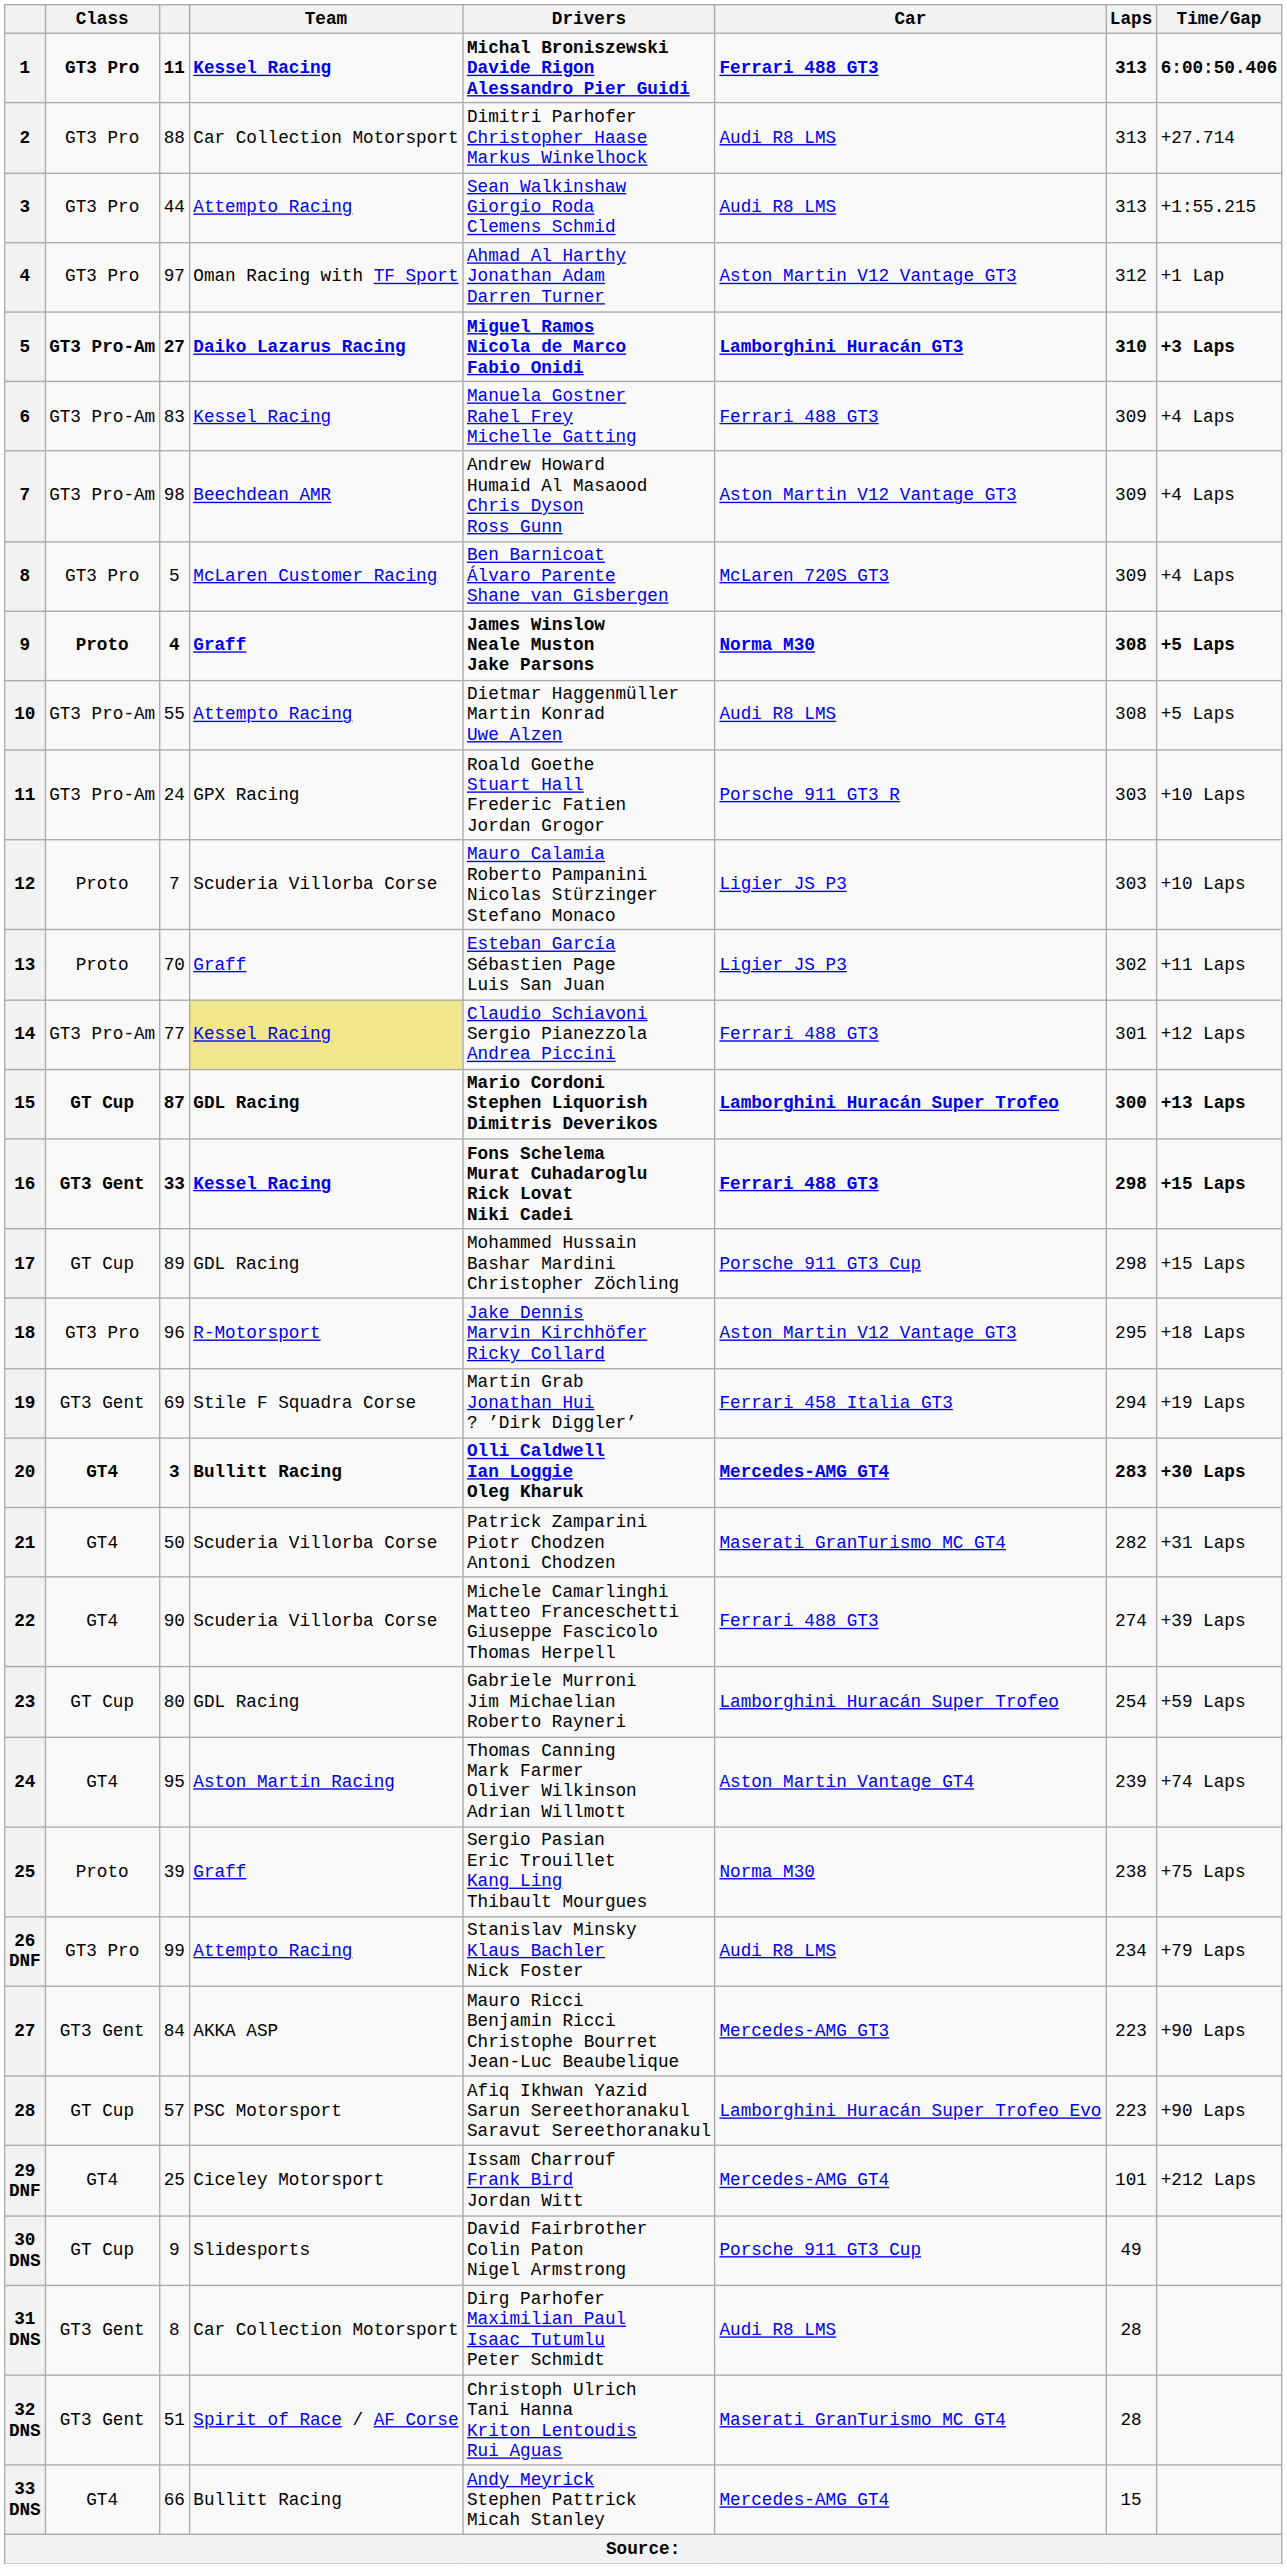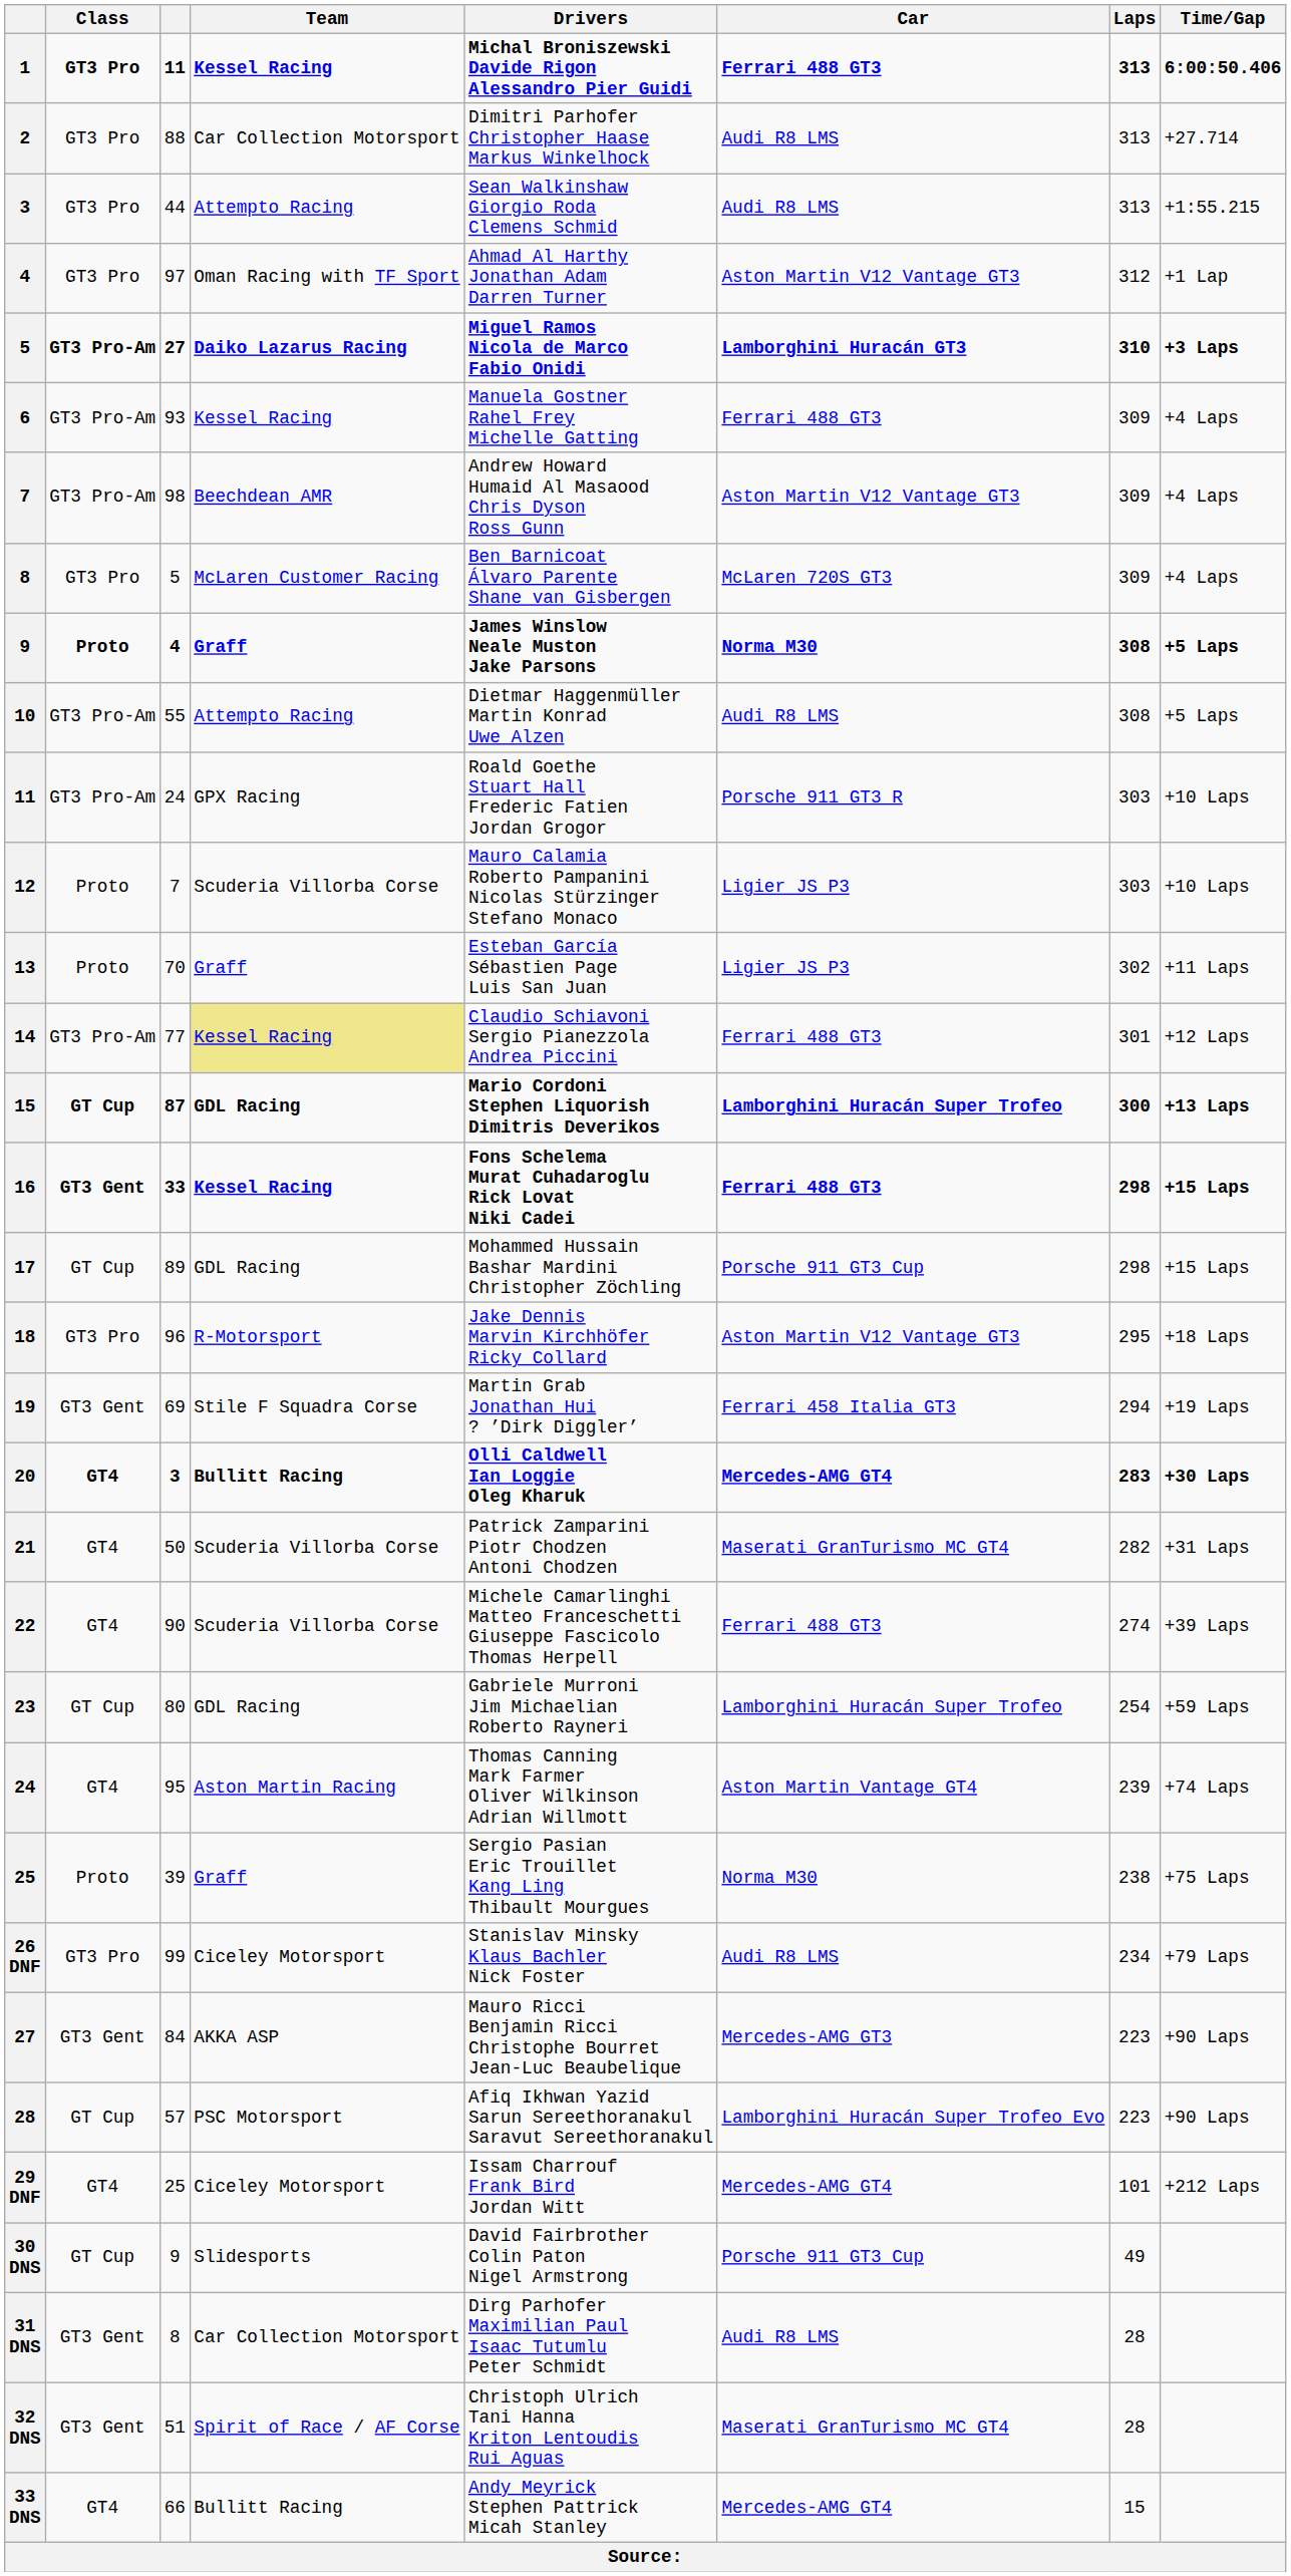6 | column 3: 83 -> 93
26 DNF | Team: Attempto Racing -> Ciceley Motorsport
